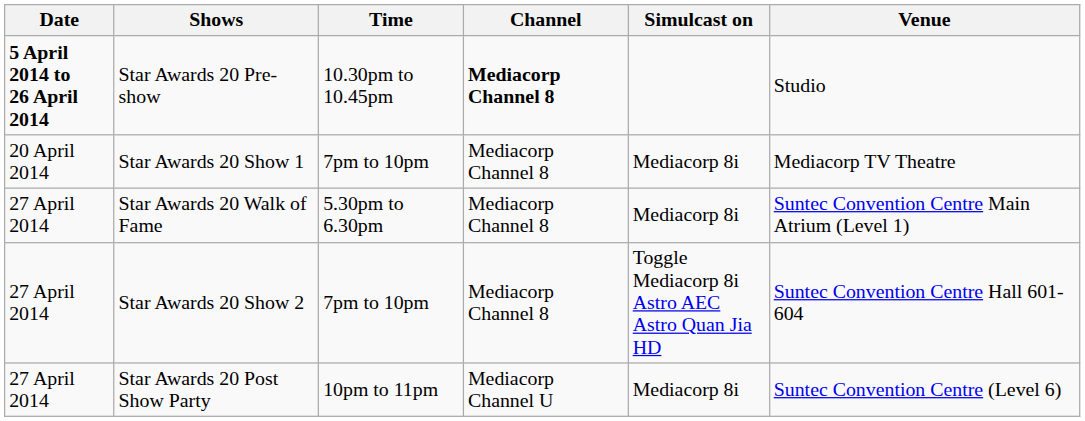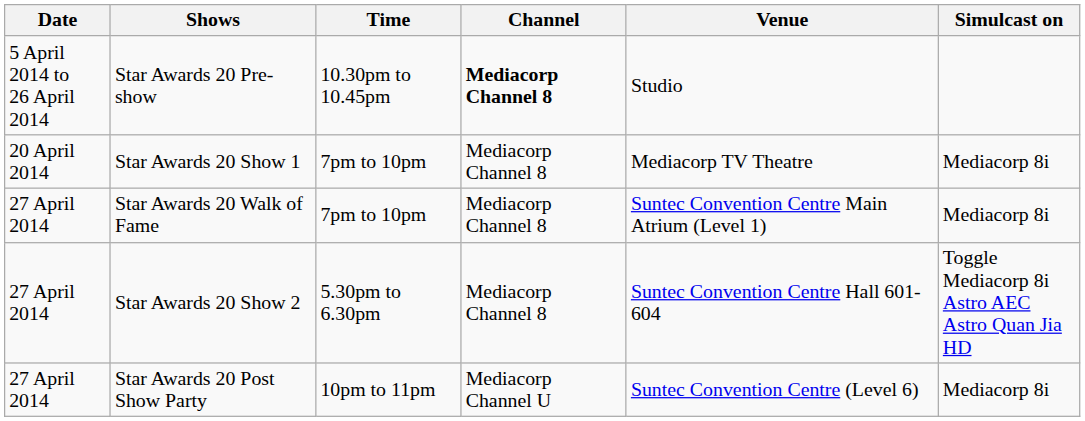columns swapped: Simulcast on <-> Venue
Star Awards 20 Pre-show | Date: bold -> normal
Star Awards 20 Walk of Fame | Time: 5.30pm to 6.30pm -> 7pm to 10pm
Star Awards 20 Show 2 | Time: 7pm to 10pm -> 5.30pm to 6.30pm
